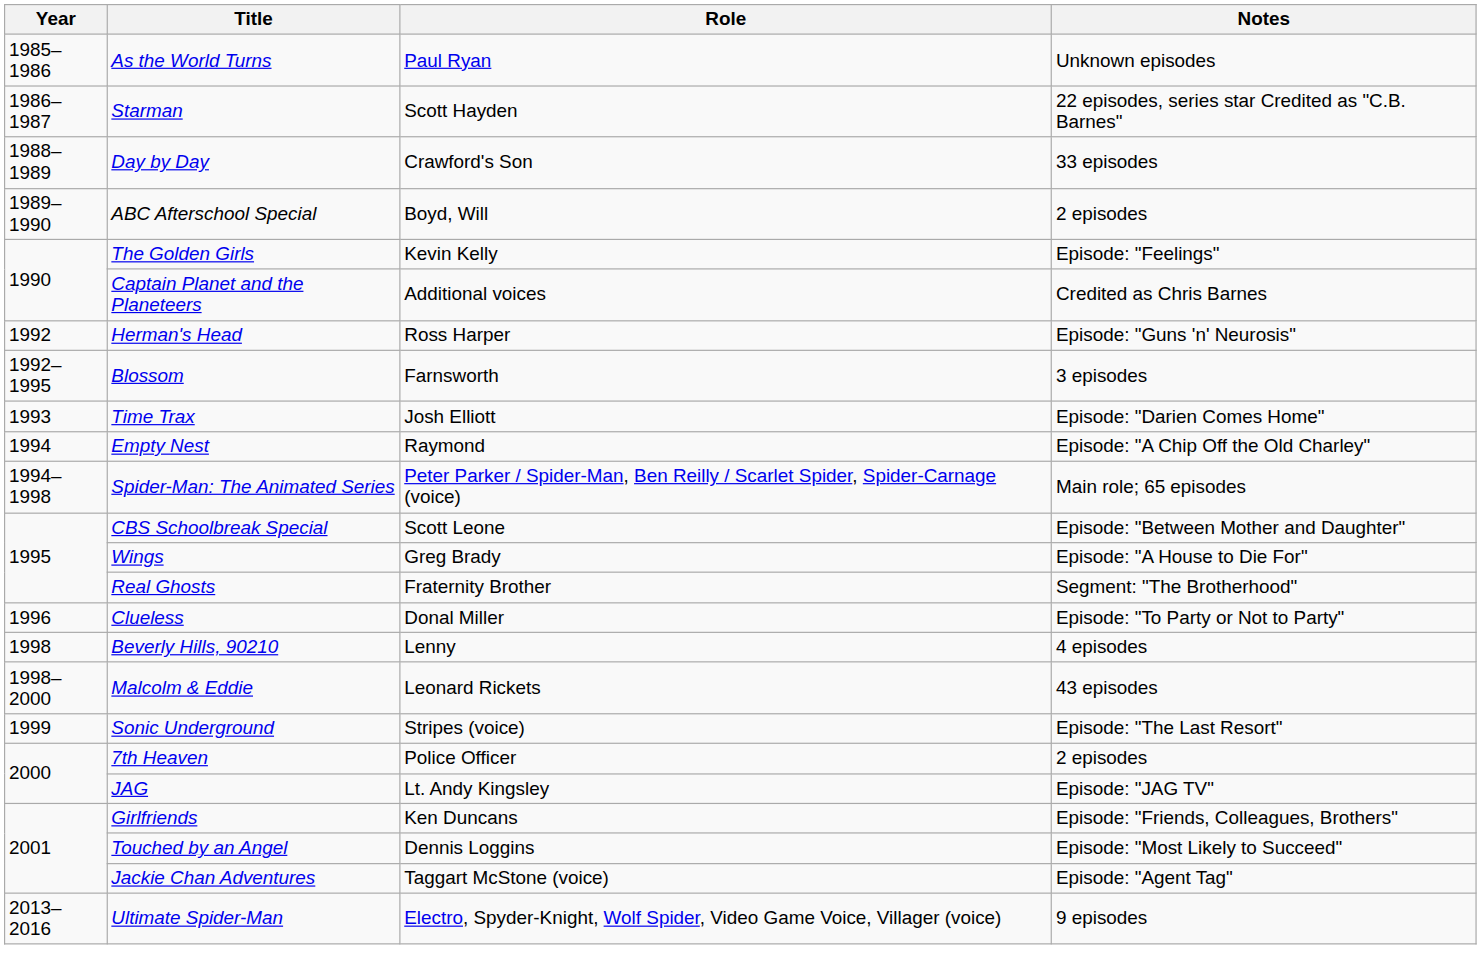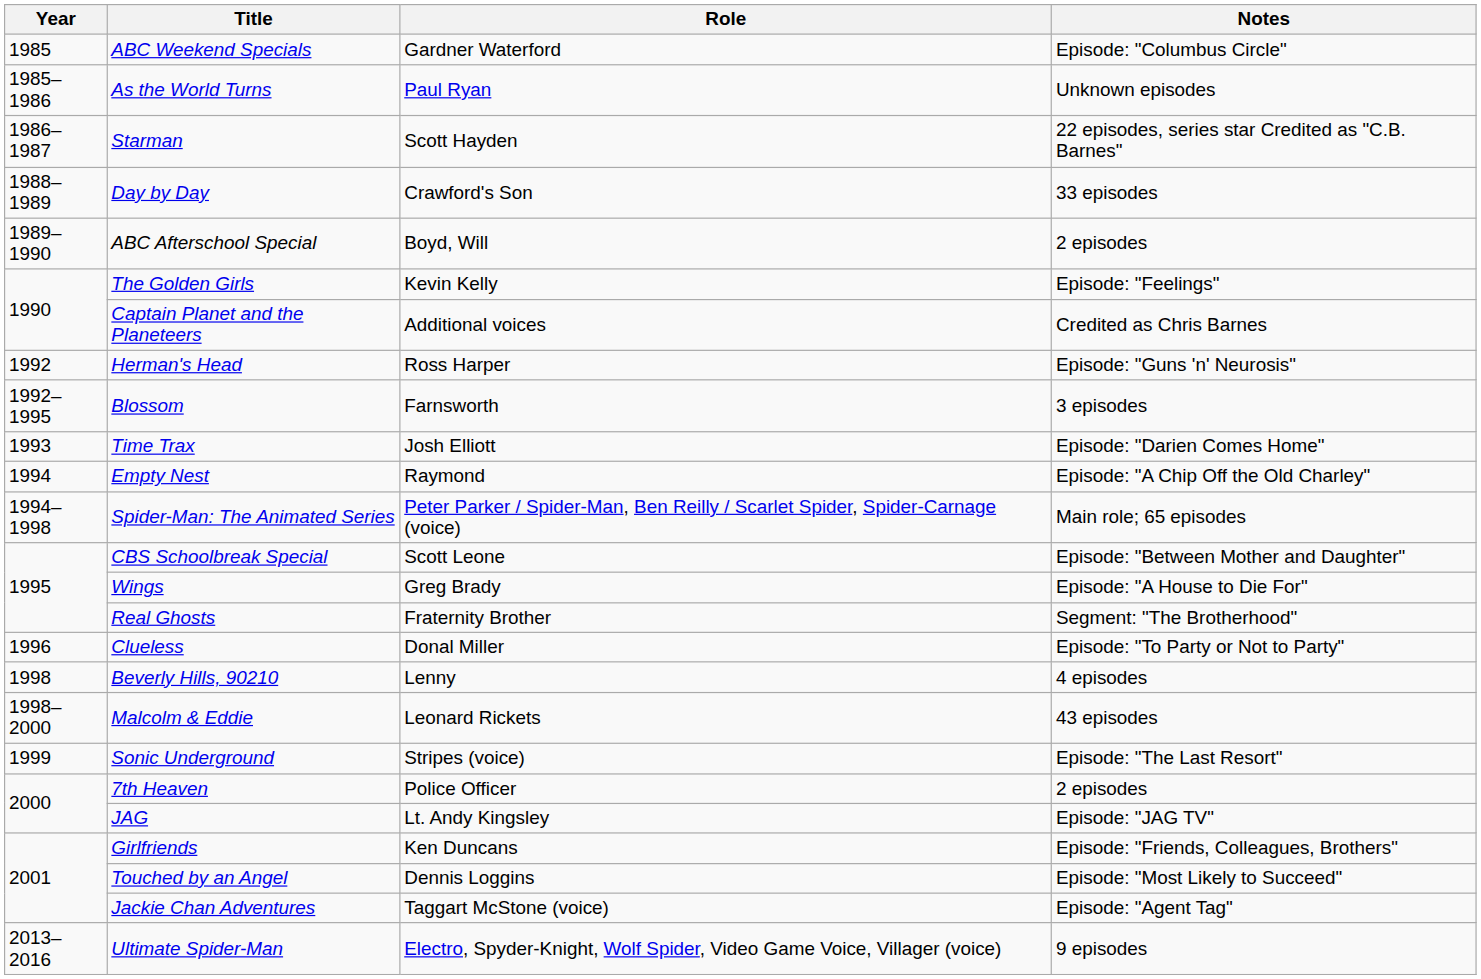+ row: 1985 | ABC Weekend Specials | Gardner Waterford | Episode: "Columbus Circle"
